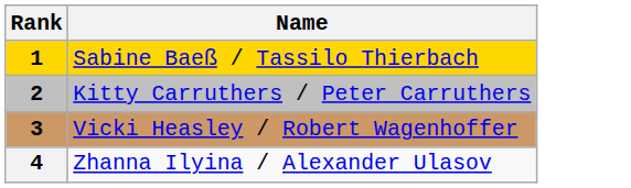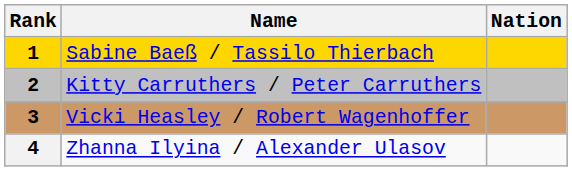+ column: Nation
